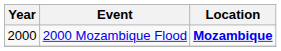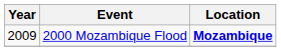2000 Mozambique Flood | Year: 2000 -> 2009
